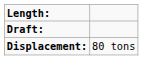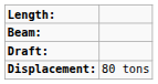+ row: Beam:
